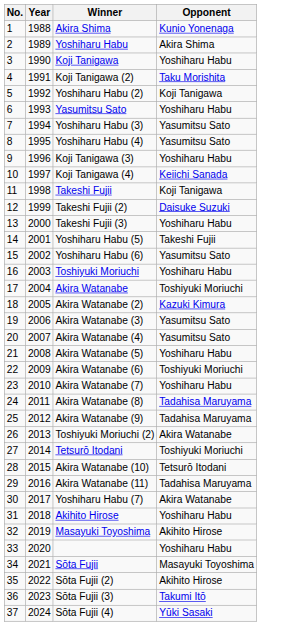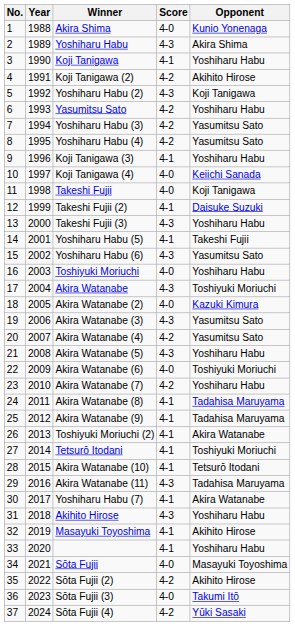+ column: Score | 4-0 | 4-3 | 4-1 | 4-2 | 4-3 | 4-2 | 4-2 | 4-2 | 4-1 | 4-0 | 4-0 | 4-1 | 4-3 | 4-1 | 4-3 | 4-0 | 4-3 | 4-0 | 4-3 | 4-2 | 4-3 | 4-0 | 4-2 | 4-1 | 4-1 | 4-1 | 4-1 | 4-1 | 4-3 | 4-1 | 4-3 | 4-1 | 4-1 | 4-0 | 4-2 | 4-0 | 4-2
Koji Tanigawa (2) | Opponent: Taku Morishita -> Akihito Hirose
